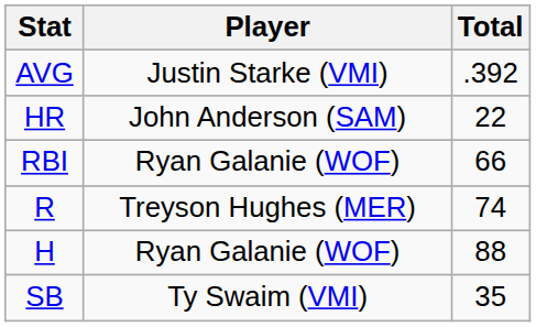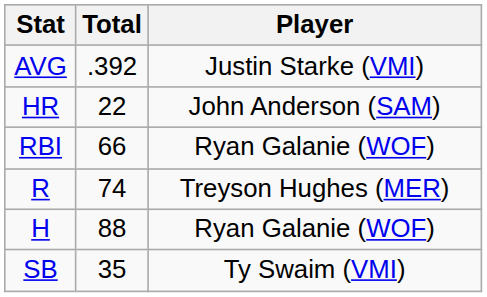columns swapped: Player <-> Total
